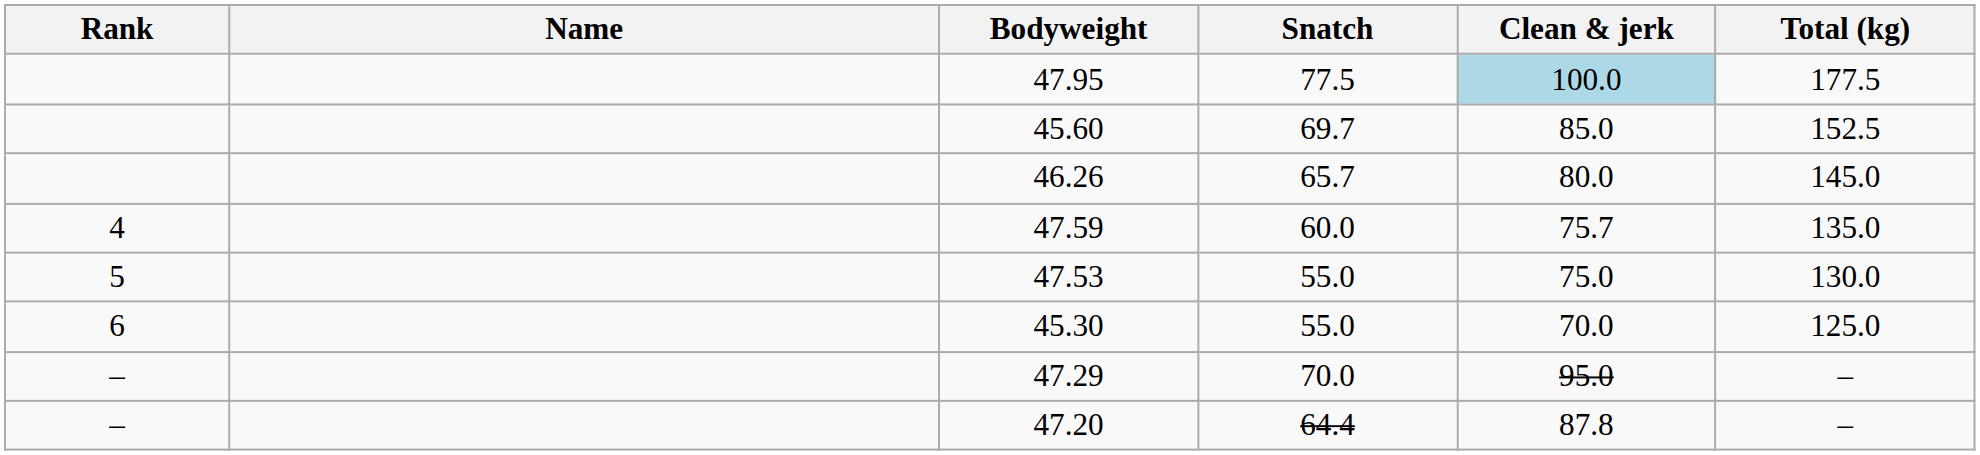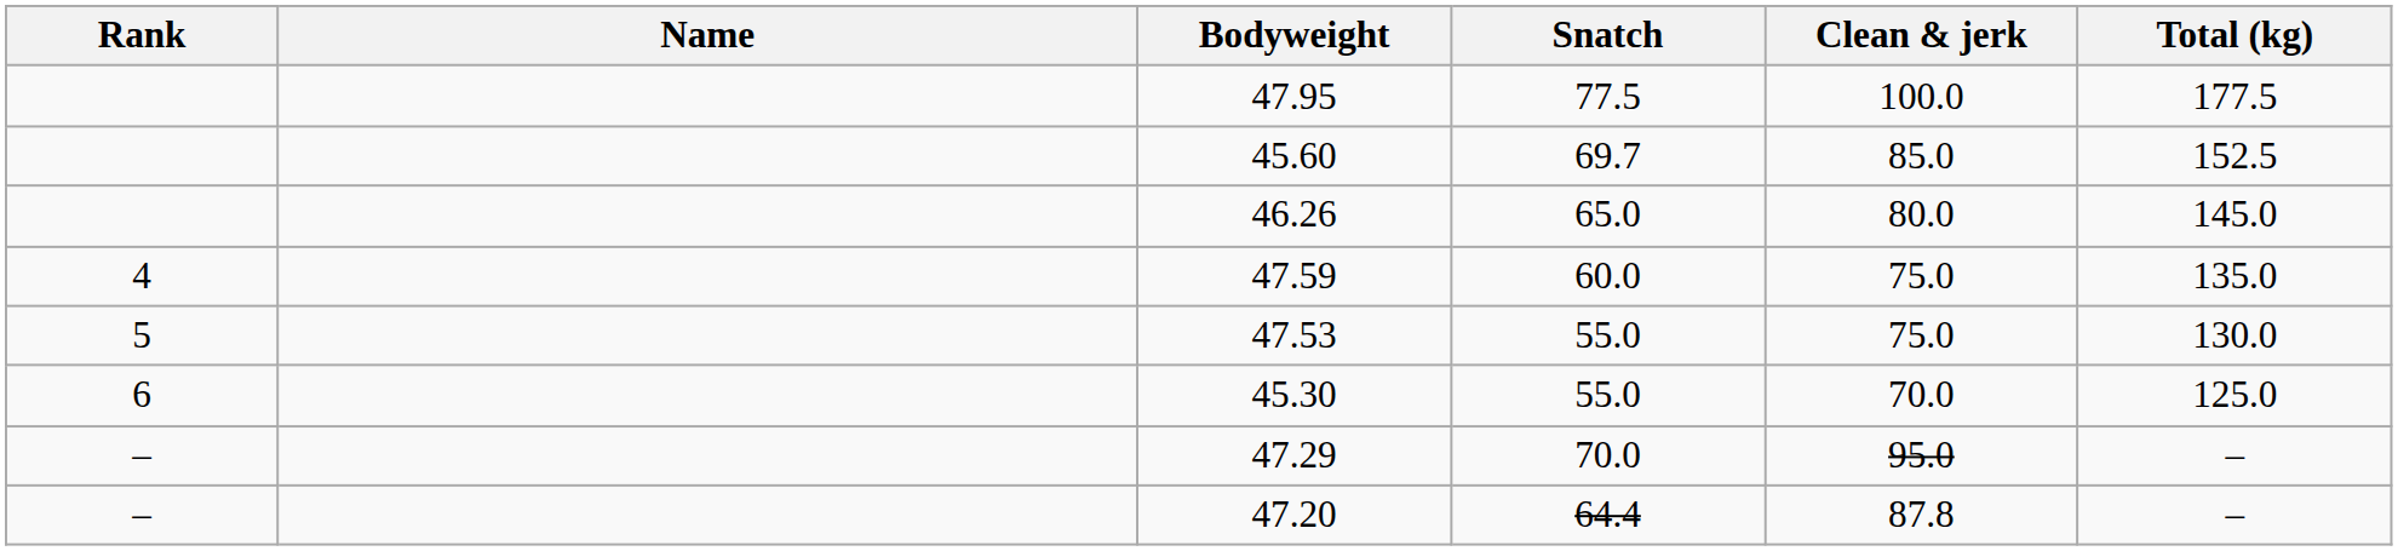47.95 | Clean & jerk: lightblue background -> no background
46.26 | Snatch: 65.7 -> 65.0
47.59 | Clean & jerk: 75.7 -> 75.0
